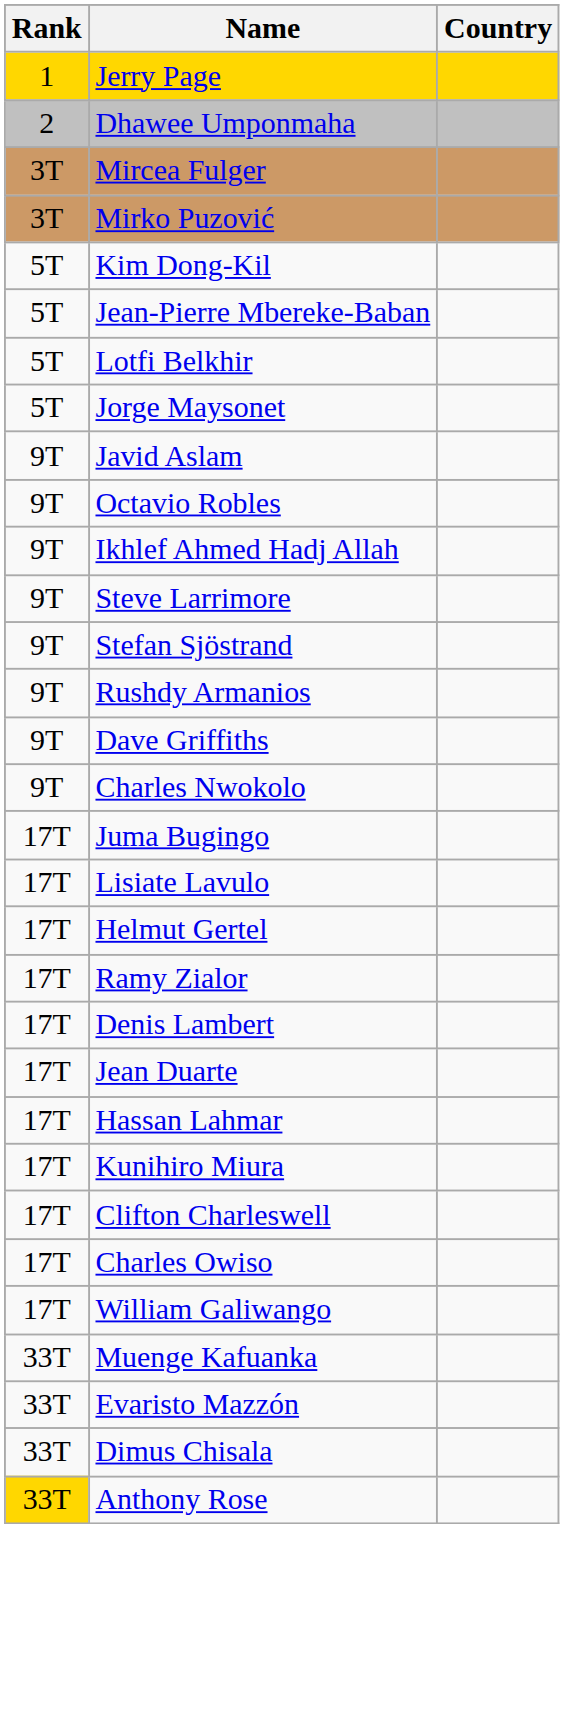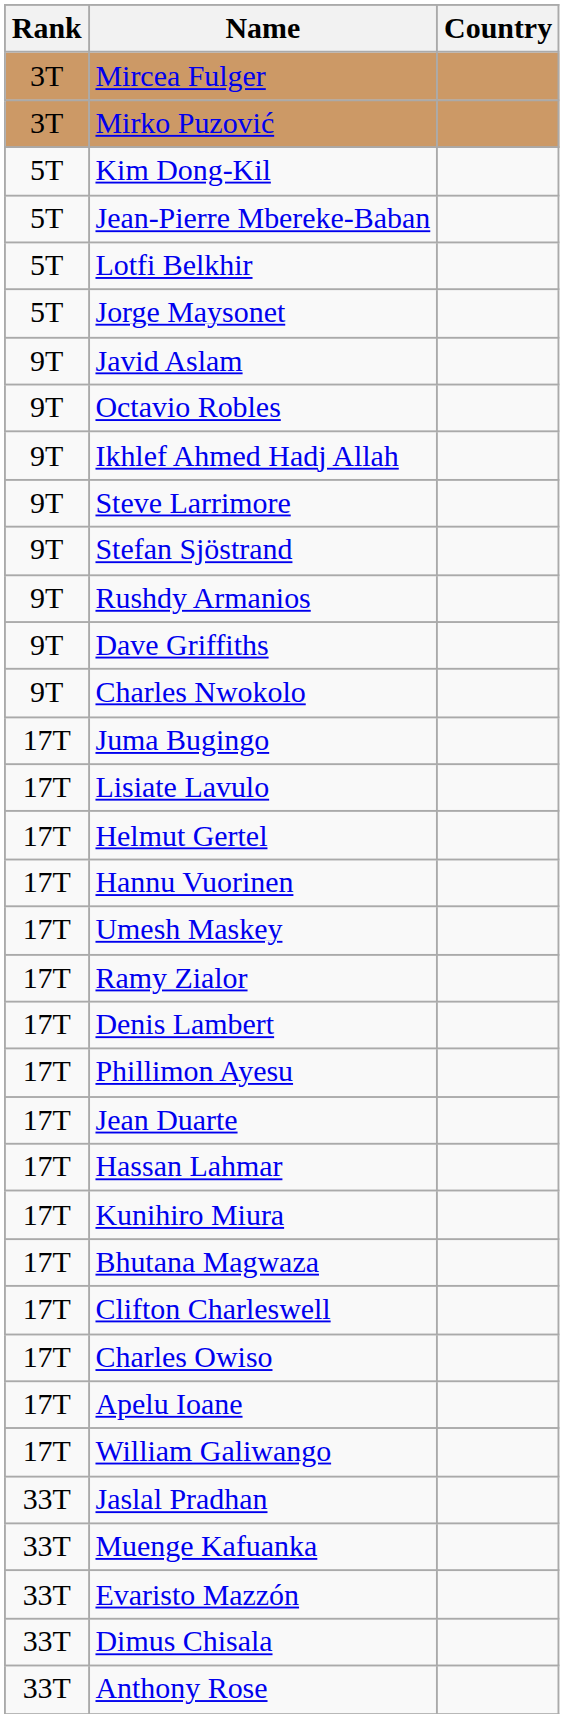- row: 1 | Jerry Page
- row: 2 | Dhawee Umponmaha
+ row: 17T | Hannu Vuorinen
+ row: 17T | Umesh Maskey
+ row: 17T | Phillimon Ayesu
+ row: 17T | Bhutana Magwaza
+ row: 17T | Apelu Ioane
+ row: 33T | Jaslal Pradhan
Anthony Rose | Rank: gold background -> no background
